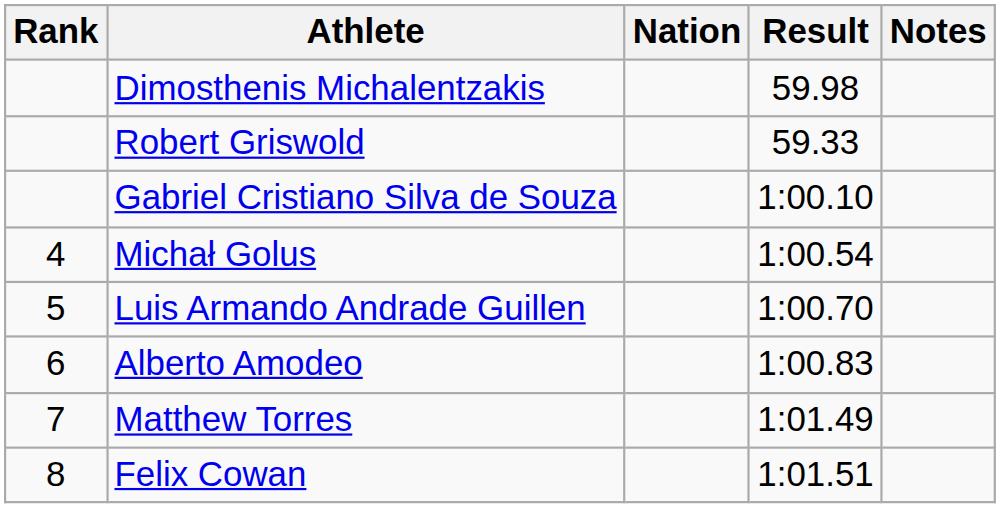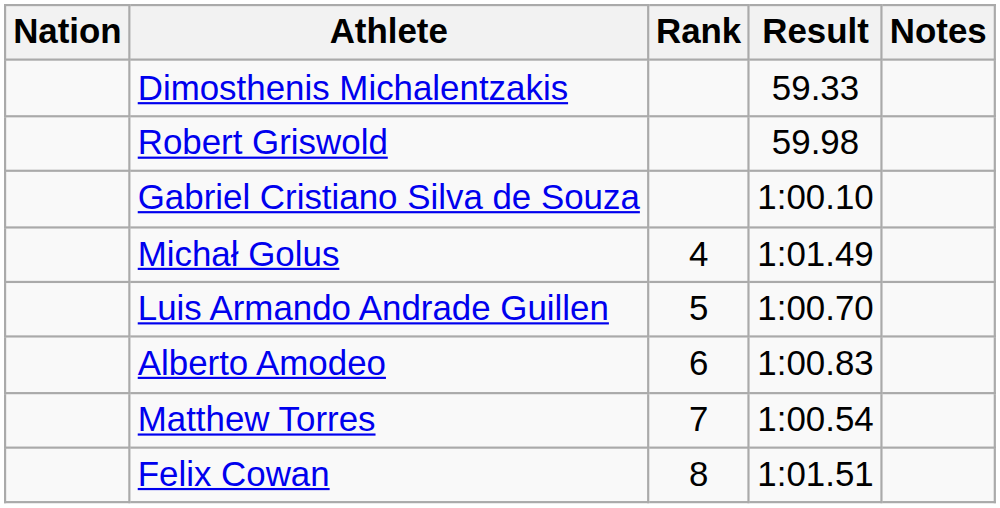columns swapped: Rank <-> Nation
Dimosthenis Michalentzakis | Result: 59.98 -> 59.33
Robert Griswold | Result: 59.33 -> 59.98
Michał Golus | Result: 1:00.54 -> 1:01.49
Matthew Torres | Result: 1:01.49 -> 1:00.54
